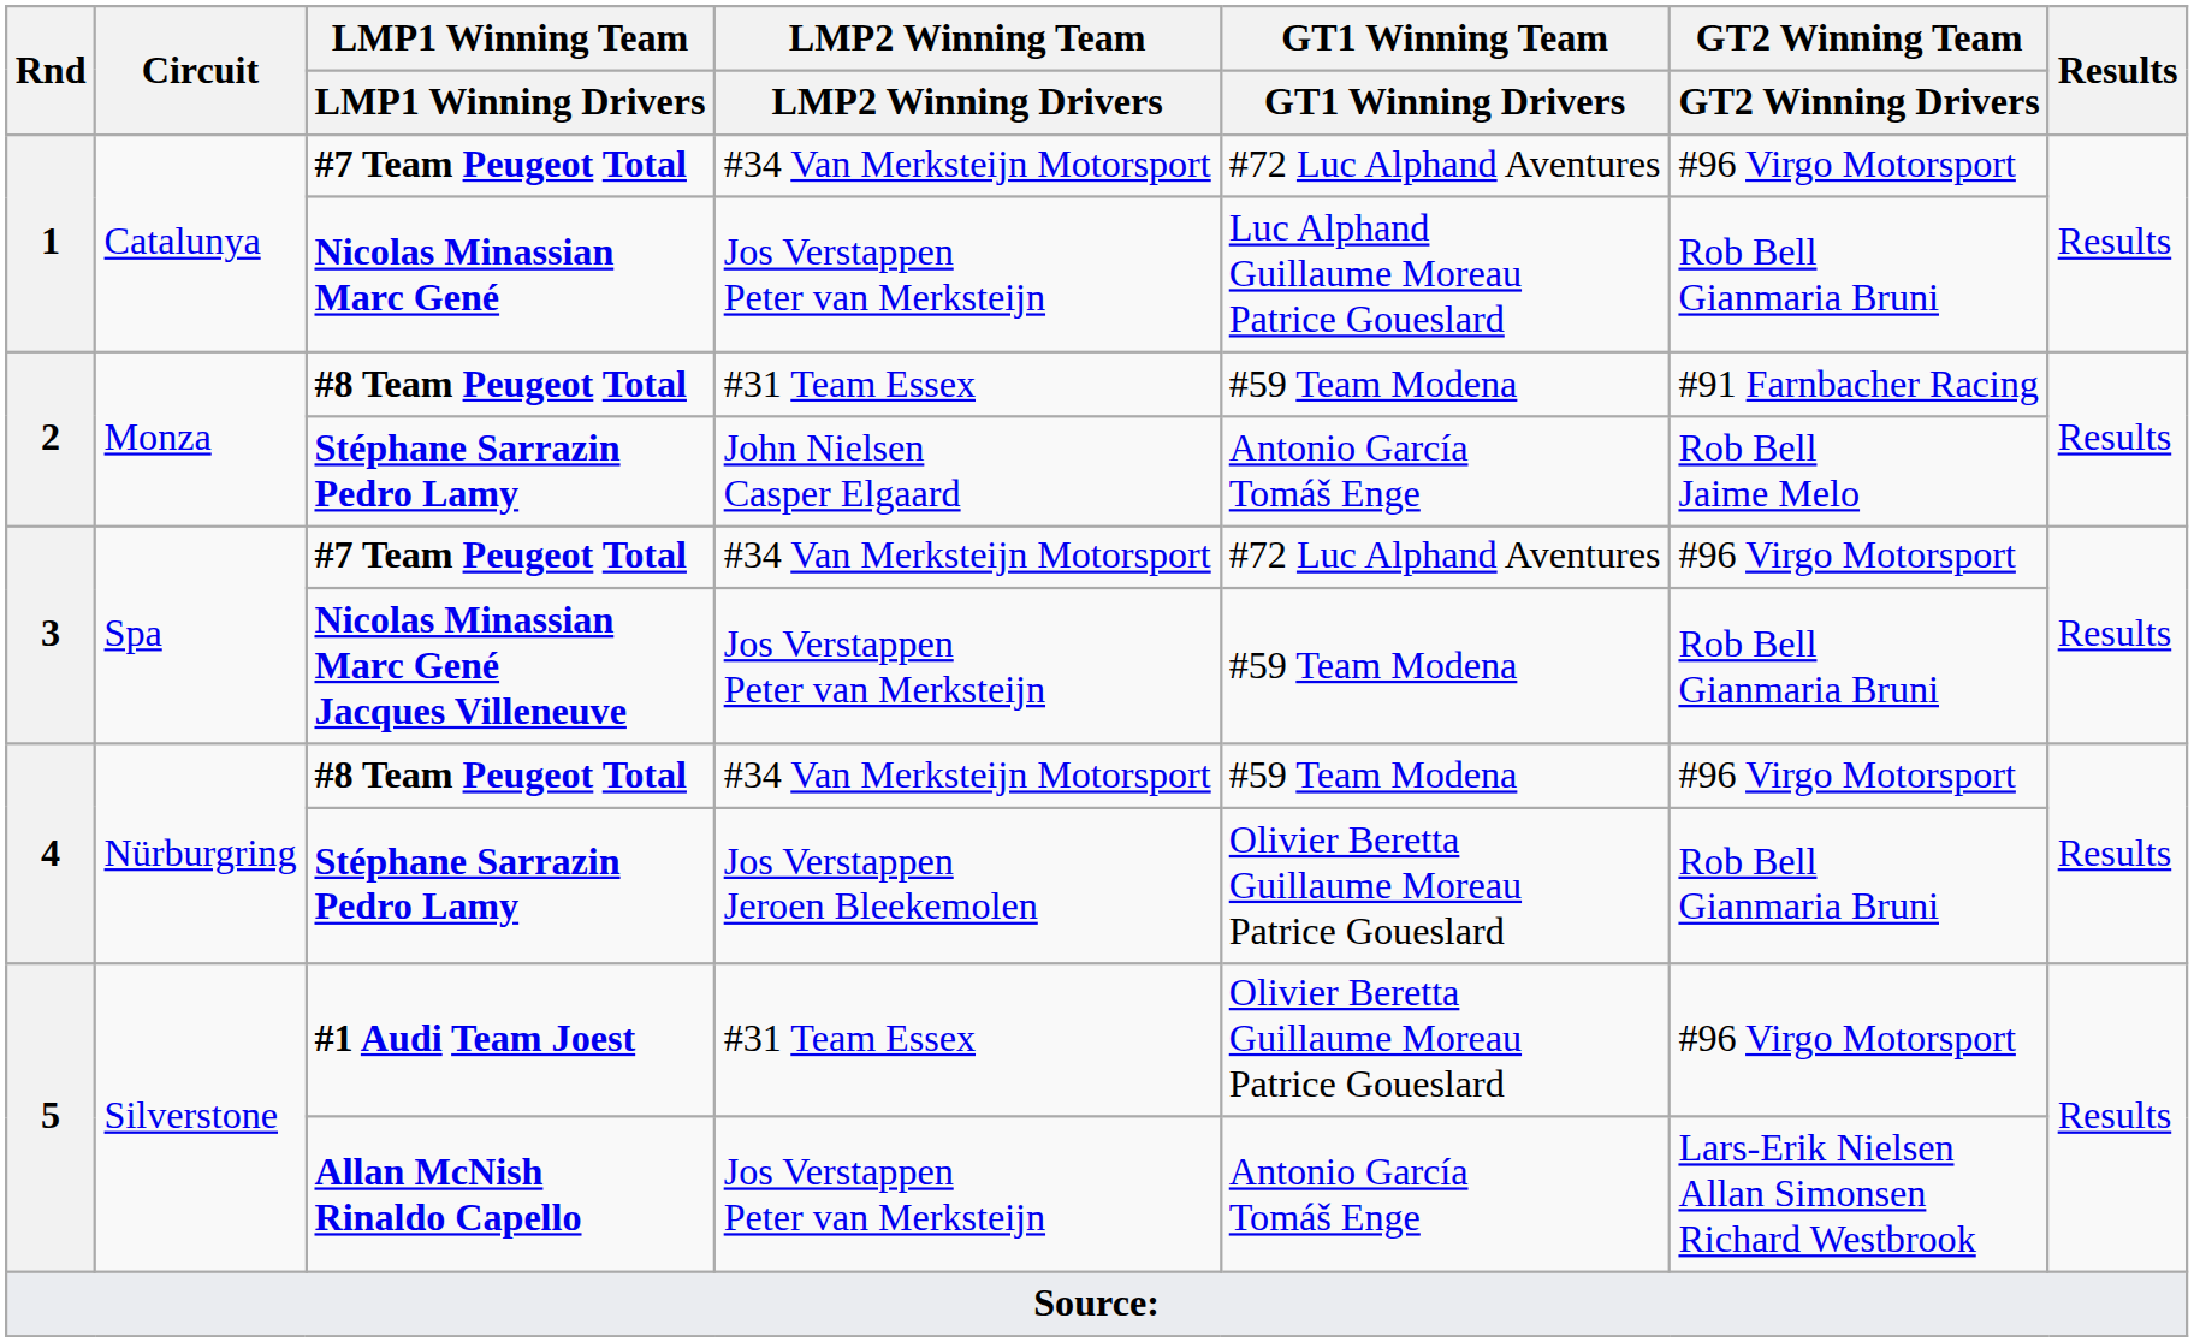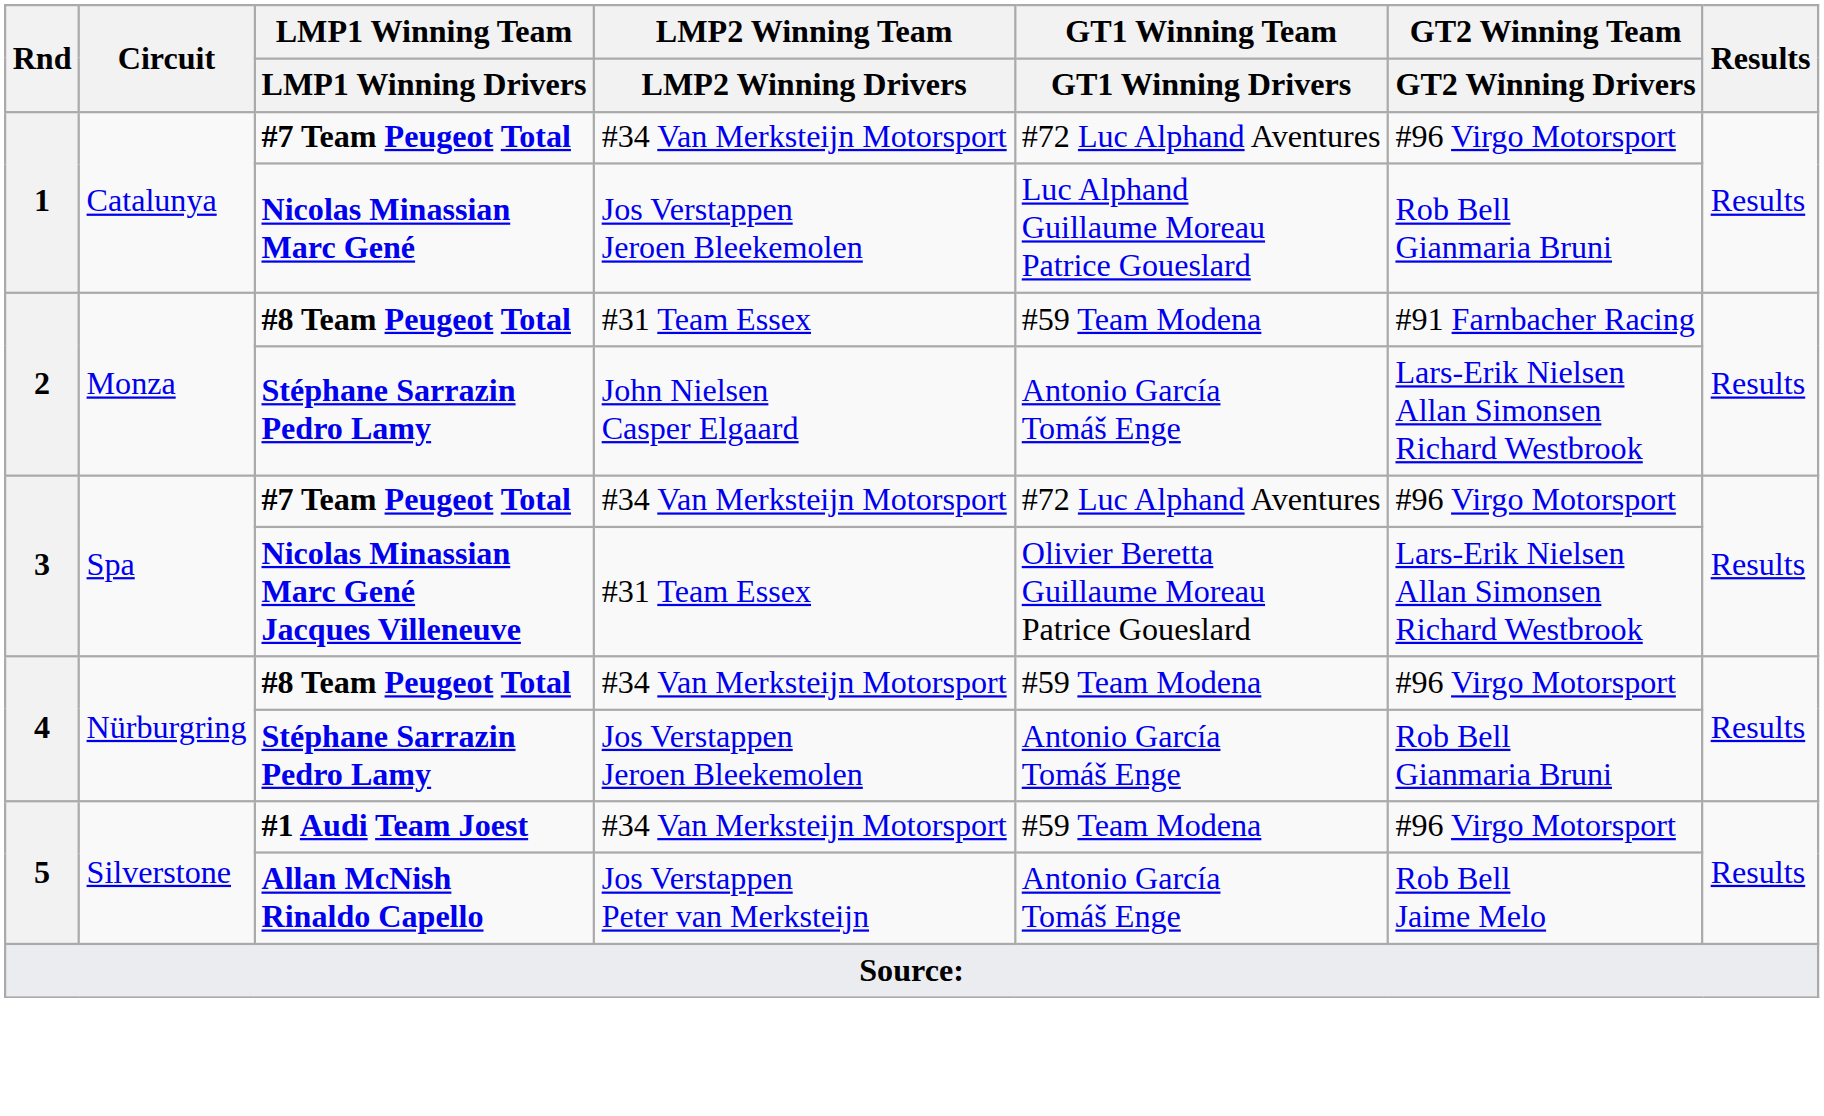Nicolas Minassian Marc Gené | LMP2 Winning Team / LMP2 Winning Drivers: Jos Verstappen Peter van Merksteijn -> Jos Verstappen Jeroen Bleekemolen
2 / Stéphane Sarrazin Pedro Lamy | GT2 Winning Team / GT2 Winning Drivers: Rob Bell Jaime Melo -> Lars-Erik Nielsen Allan Simonsen Richard Westbrook
Nicolas Minassian Marc Gené Jacques Villeneuve | LMP2 Winning Team / LMP2 Winning Drivers: Jos Verstappen Peter van Merksteijn -> #31 Team Essex
Nicolas Minassian Marc Gené Jacques Villeneuve | GT1 Winning Team / GT1 Winning Drivers: #59 Team Modena -> Olivier Beretta Guillaume Moreau Patrice Goueslard
Nicolas Minassian Marc Gené Jacques Villeneuve | GT2 Winning Team / GT2 Winning Drivers: Rob Bell Gianmaria Bruni -> Lars-Erik Nielsen Allan Simonsen Richard Westbrook
4 / Stéphane Sarrazin Pedro Lamy | GT1 Winning Team / GT1 Winning Drivers: Olivier Beretta Guillaume Moreau Patrice Goueslard -> Antonio García Tomáš Enge
#1 Audi Team Joest | LMP2 Winning Team / LMP2 Winning Drivers: #31 Team Essex -> #34 Van Merksteijn Motorsport
#1 Audi Team Joest | GT1 Winning Team / GT1 Winning Drivers: Olivier Beretta Guillaume Moreau Patrice Goueslard -> #59 Team Modena
Allan McNish Rinaldo Capello | GT2 Winning Team / GT2 Winning Drivers: Lars-Erik Nielsen Allan Simonsen Richard Westbrook -> Rob Bell Jaime Melo
